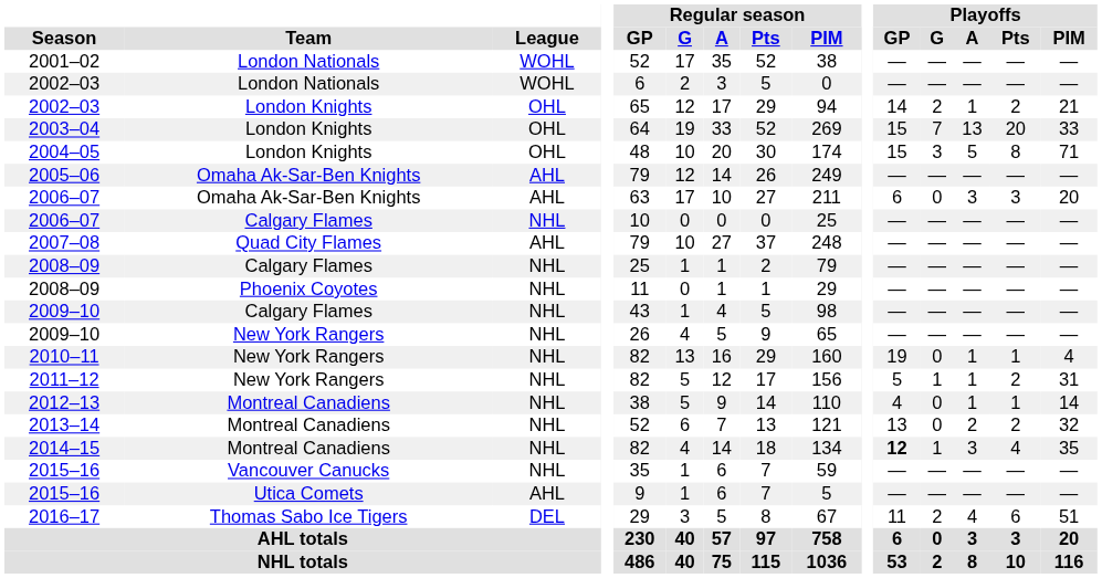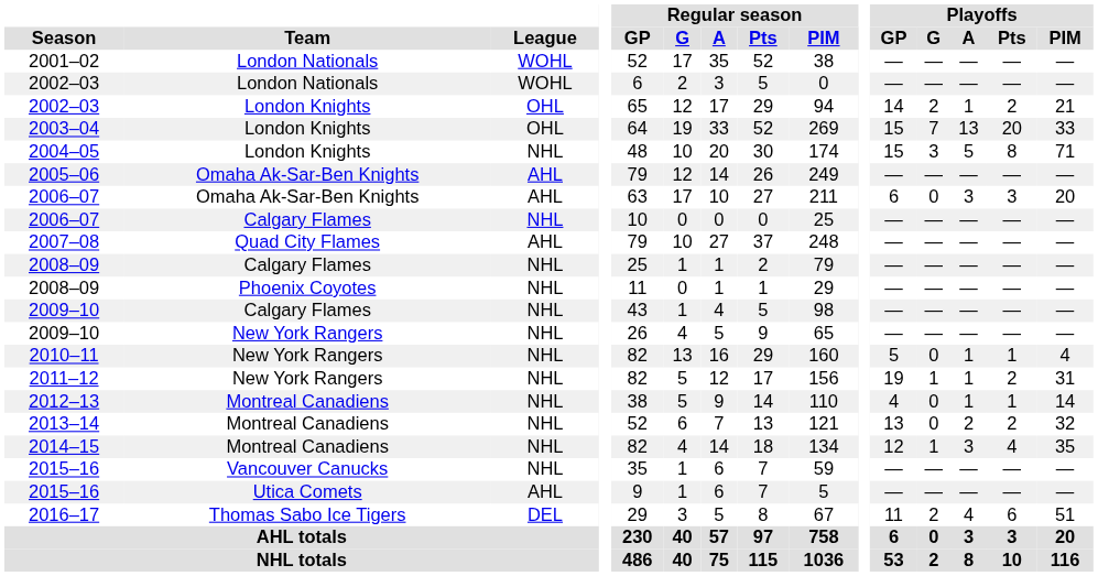2004–05 | League: OHL -> NHL
2010–11 | Playoffs / GP: 19 -> 5
2011–12 | Playoffs / GP: 5 -> 19
2014–15 | Playoffs / GP: bold -> normal
